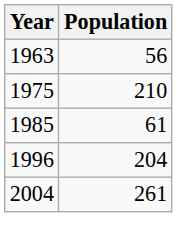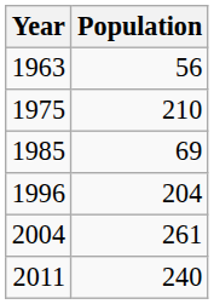1985 | Population: 61 -> 69
+ row: 2011 | 240
